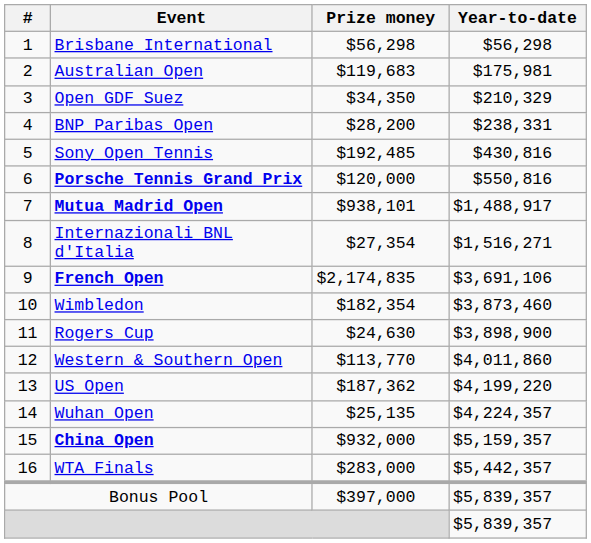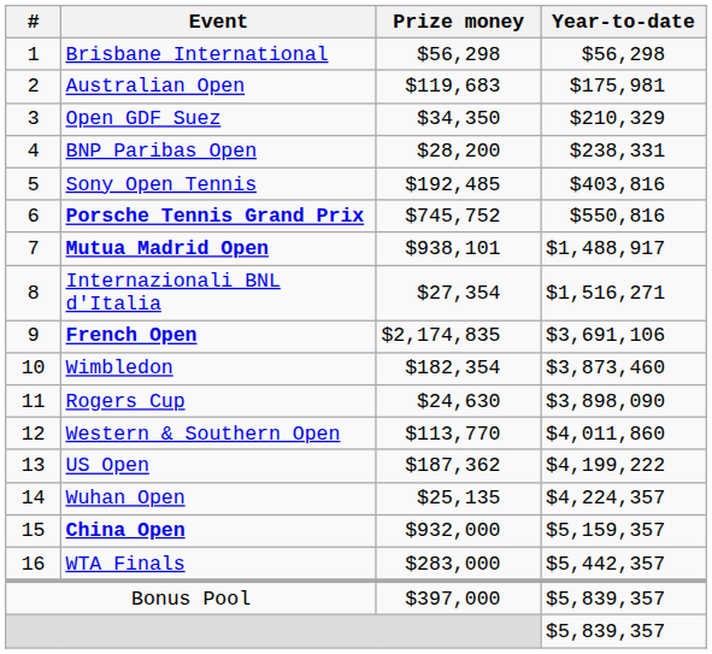Sony Open Tennis | Year-to-date: $430,816 -> $403,816
Porsche Tennis Grand Prix | Prize money: $120,000 -> $745,752
Rogers Cup | Year-to-date: $3,898,900 -> $3,898,090
US Open | Year-to-date: $4,199,220 -> $4,199,222
